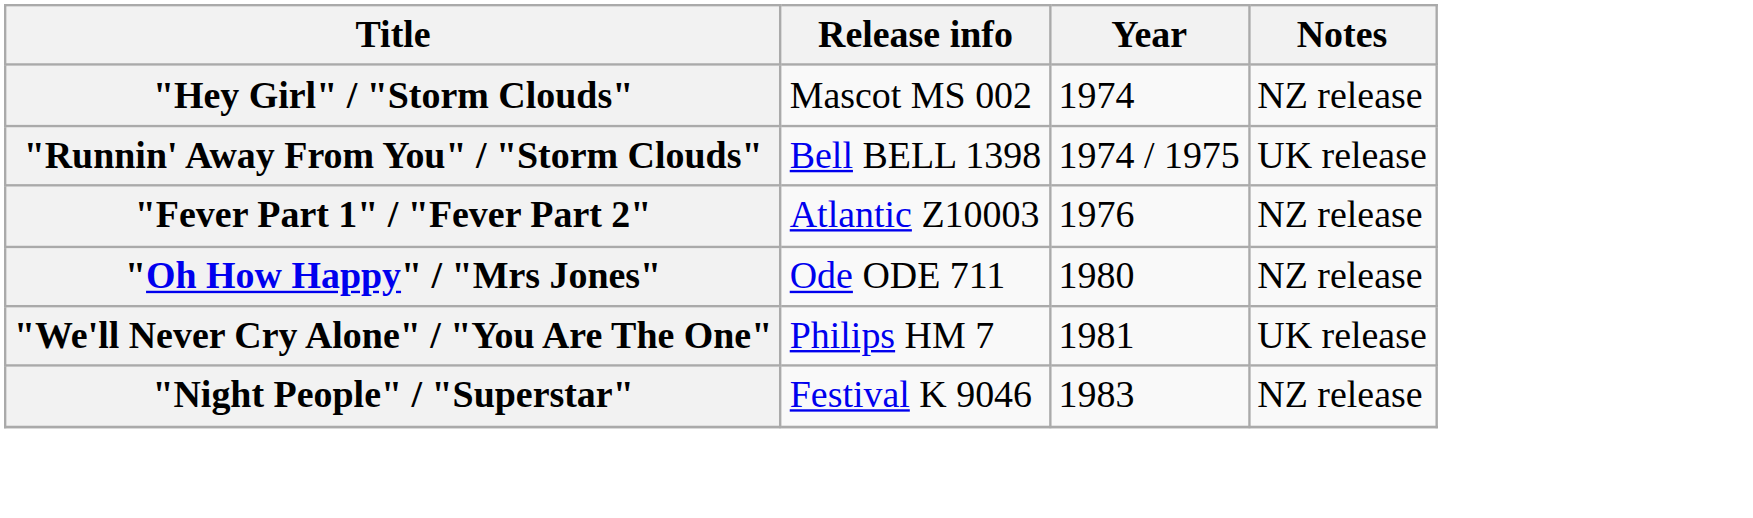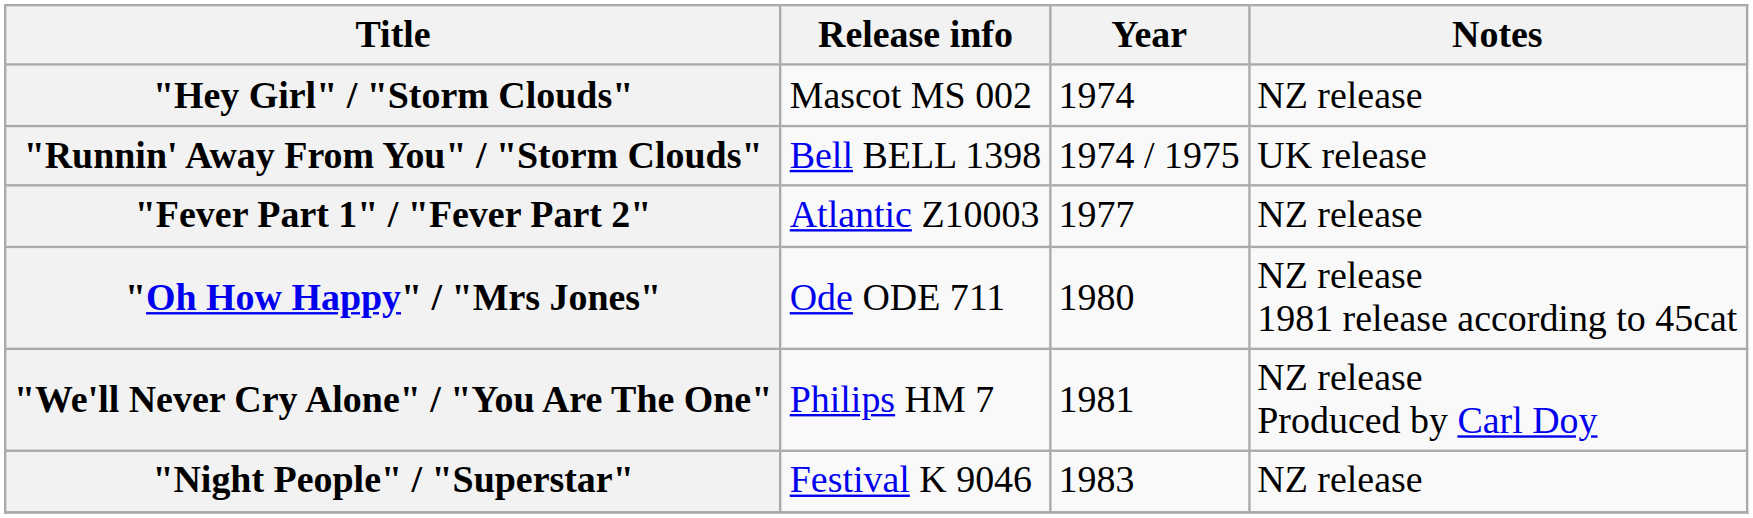"Fever Part 1" / "Fever Part 2" | Year: 1976 -> 1977
"Oh How Happy" / "Mrs Jones" | Notes: NZ release -> NZ release 1981 release according to 45cat
"We'll Never Cry Alone" / "You Are The One" | Notes: UK release -> NZ release Produced by Carl Doy
